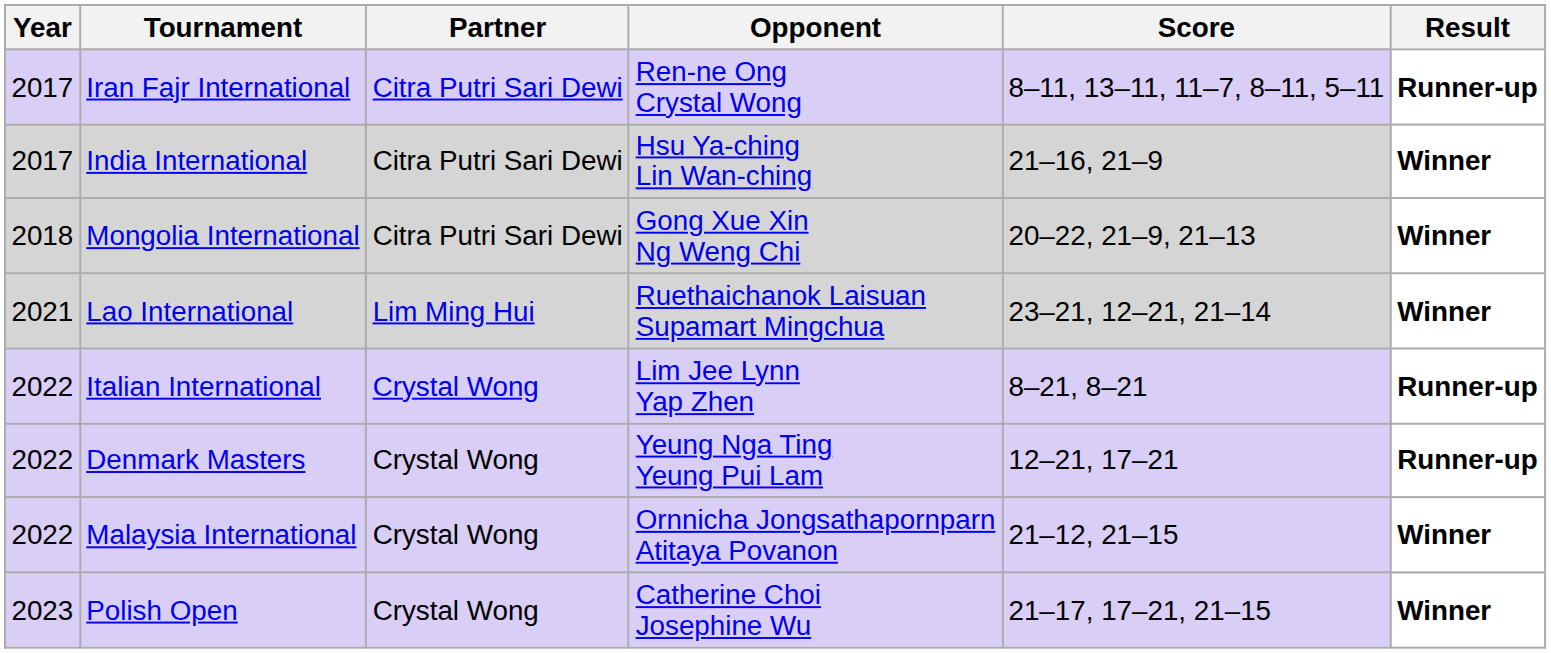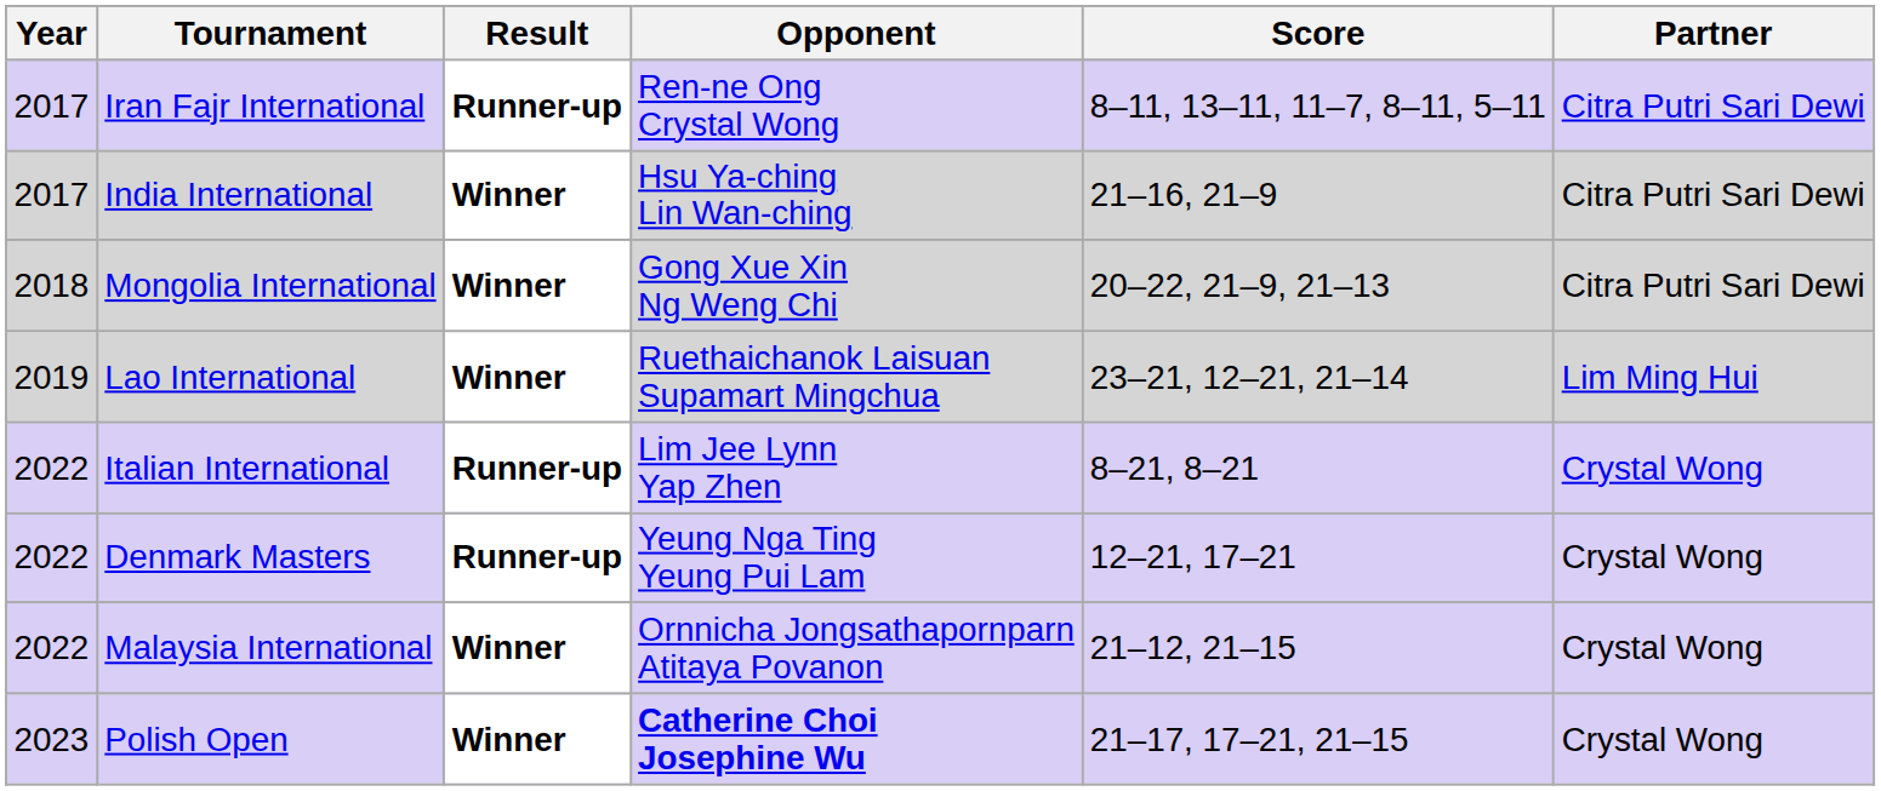columns swapped: Partner <-> Result
Lao International | Year: 2021 -> 2019
Polish Open | Opponent: normal -> bold
